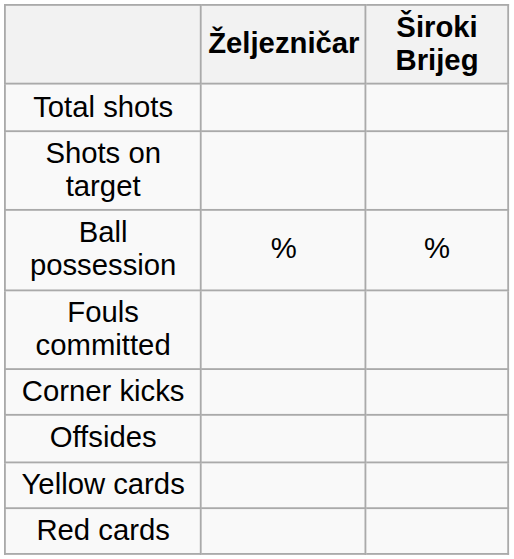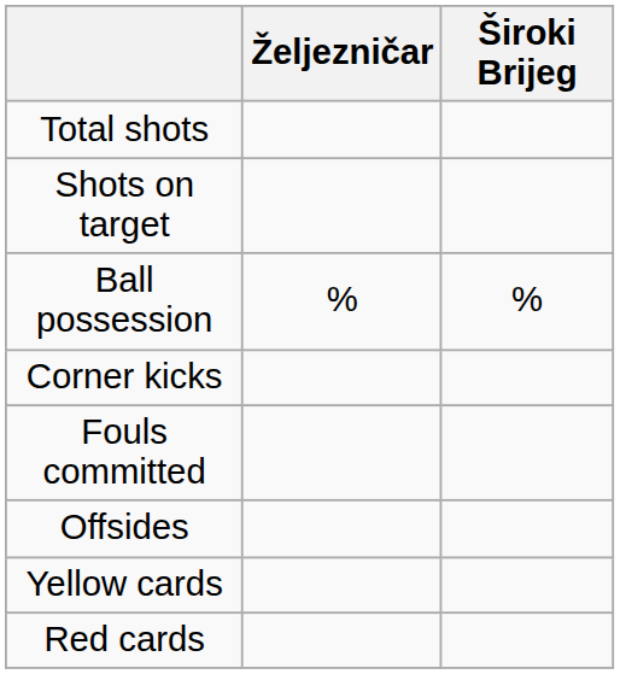rows swapped: Corner kicks <-> Fouls committed
